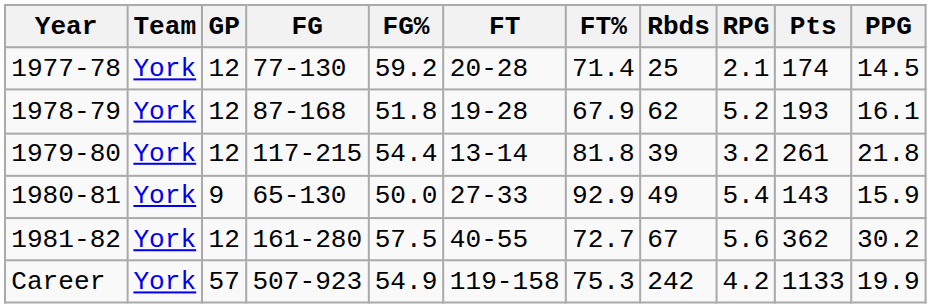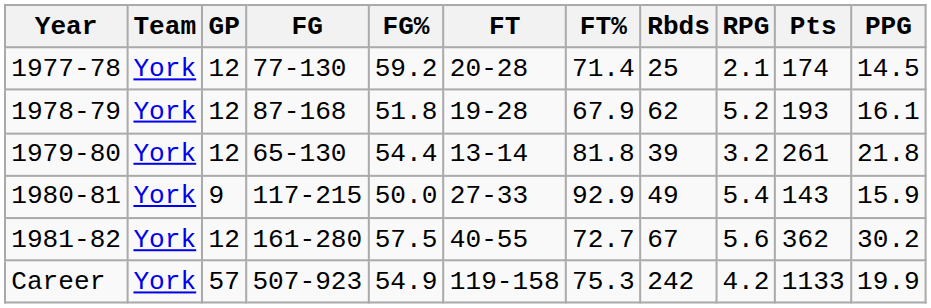1979-80 | FG: 117-215 -> 65-130
1980-81 | FG: 65-130 -> 117-215
